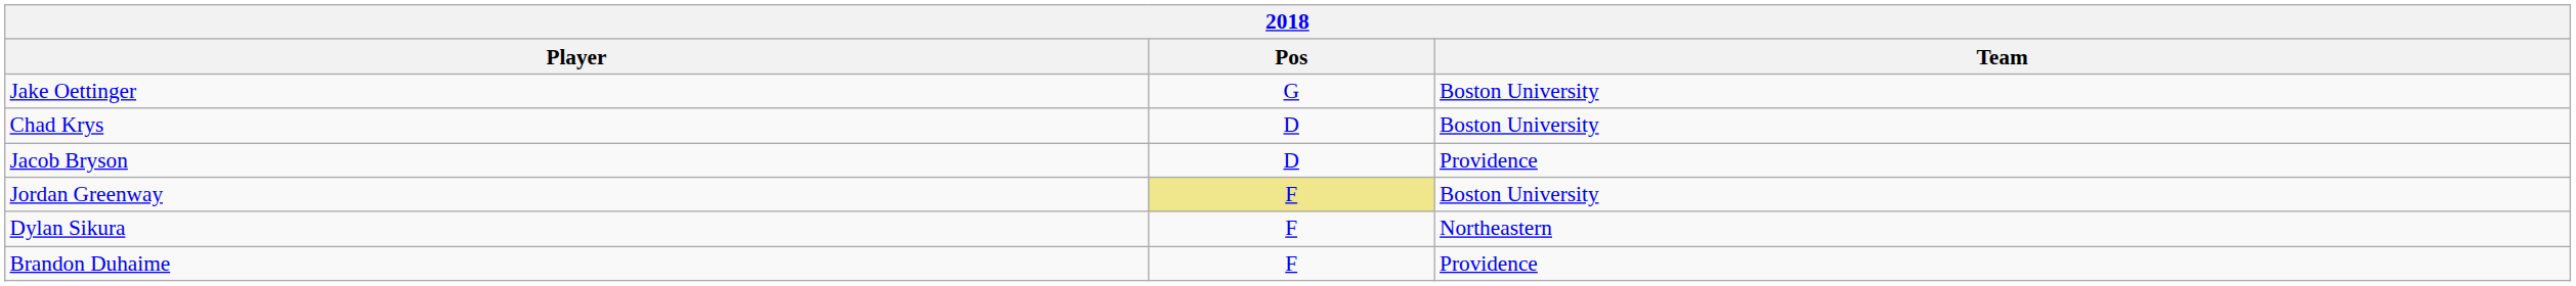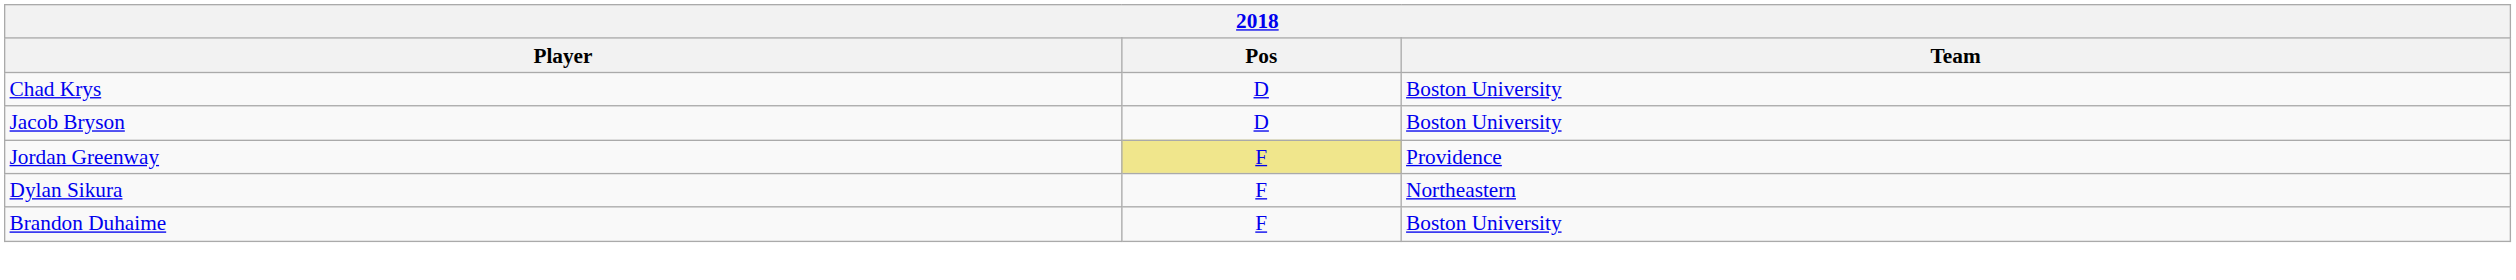- row: Jake Oettinger | G | Boston University
Jacob Bryson | Team: Providence -> Boston University
Jordan Greenway | Team: Boston University -> Providence
Brandon Duhaime | Team: Providence -> Boston University
